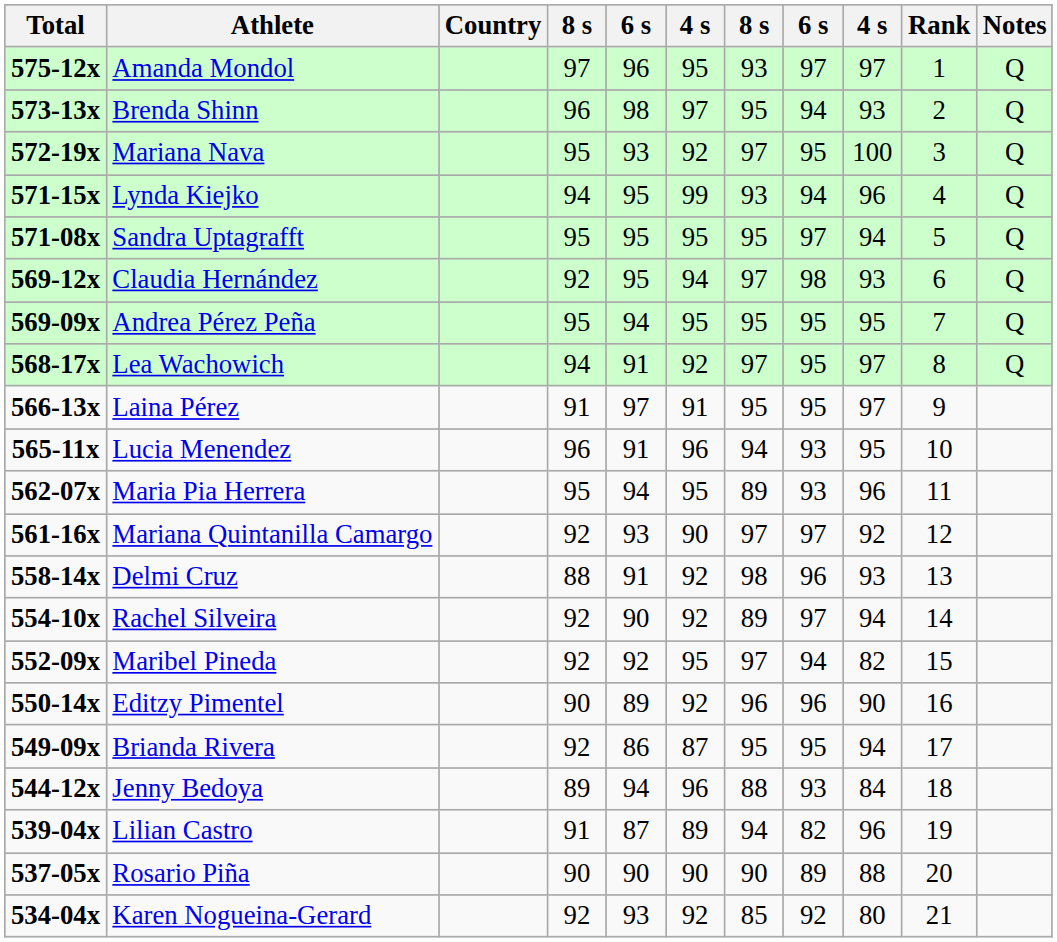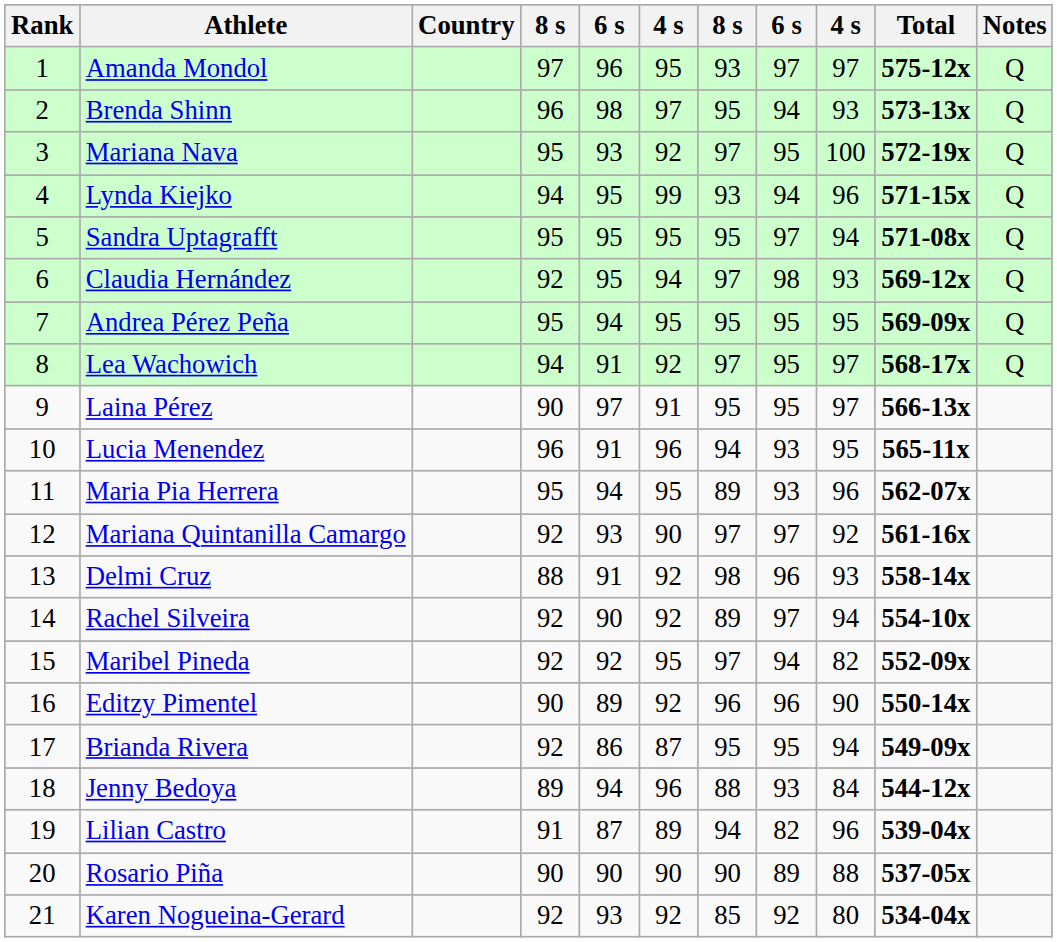columns swapped: Rank <-> Total
Laina Pérez | column 4: 91 -> 90
